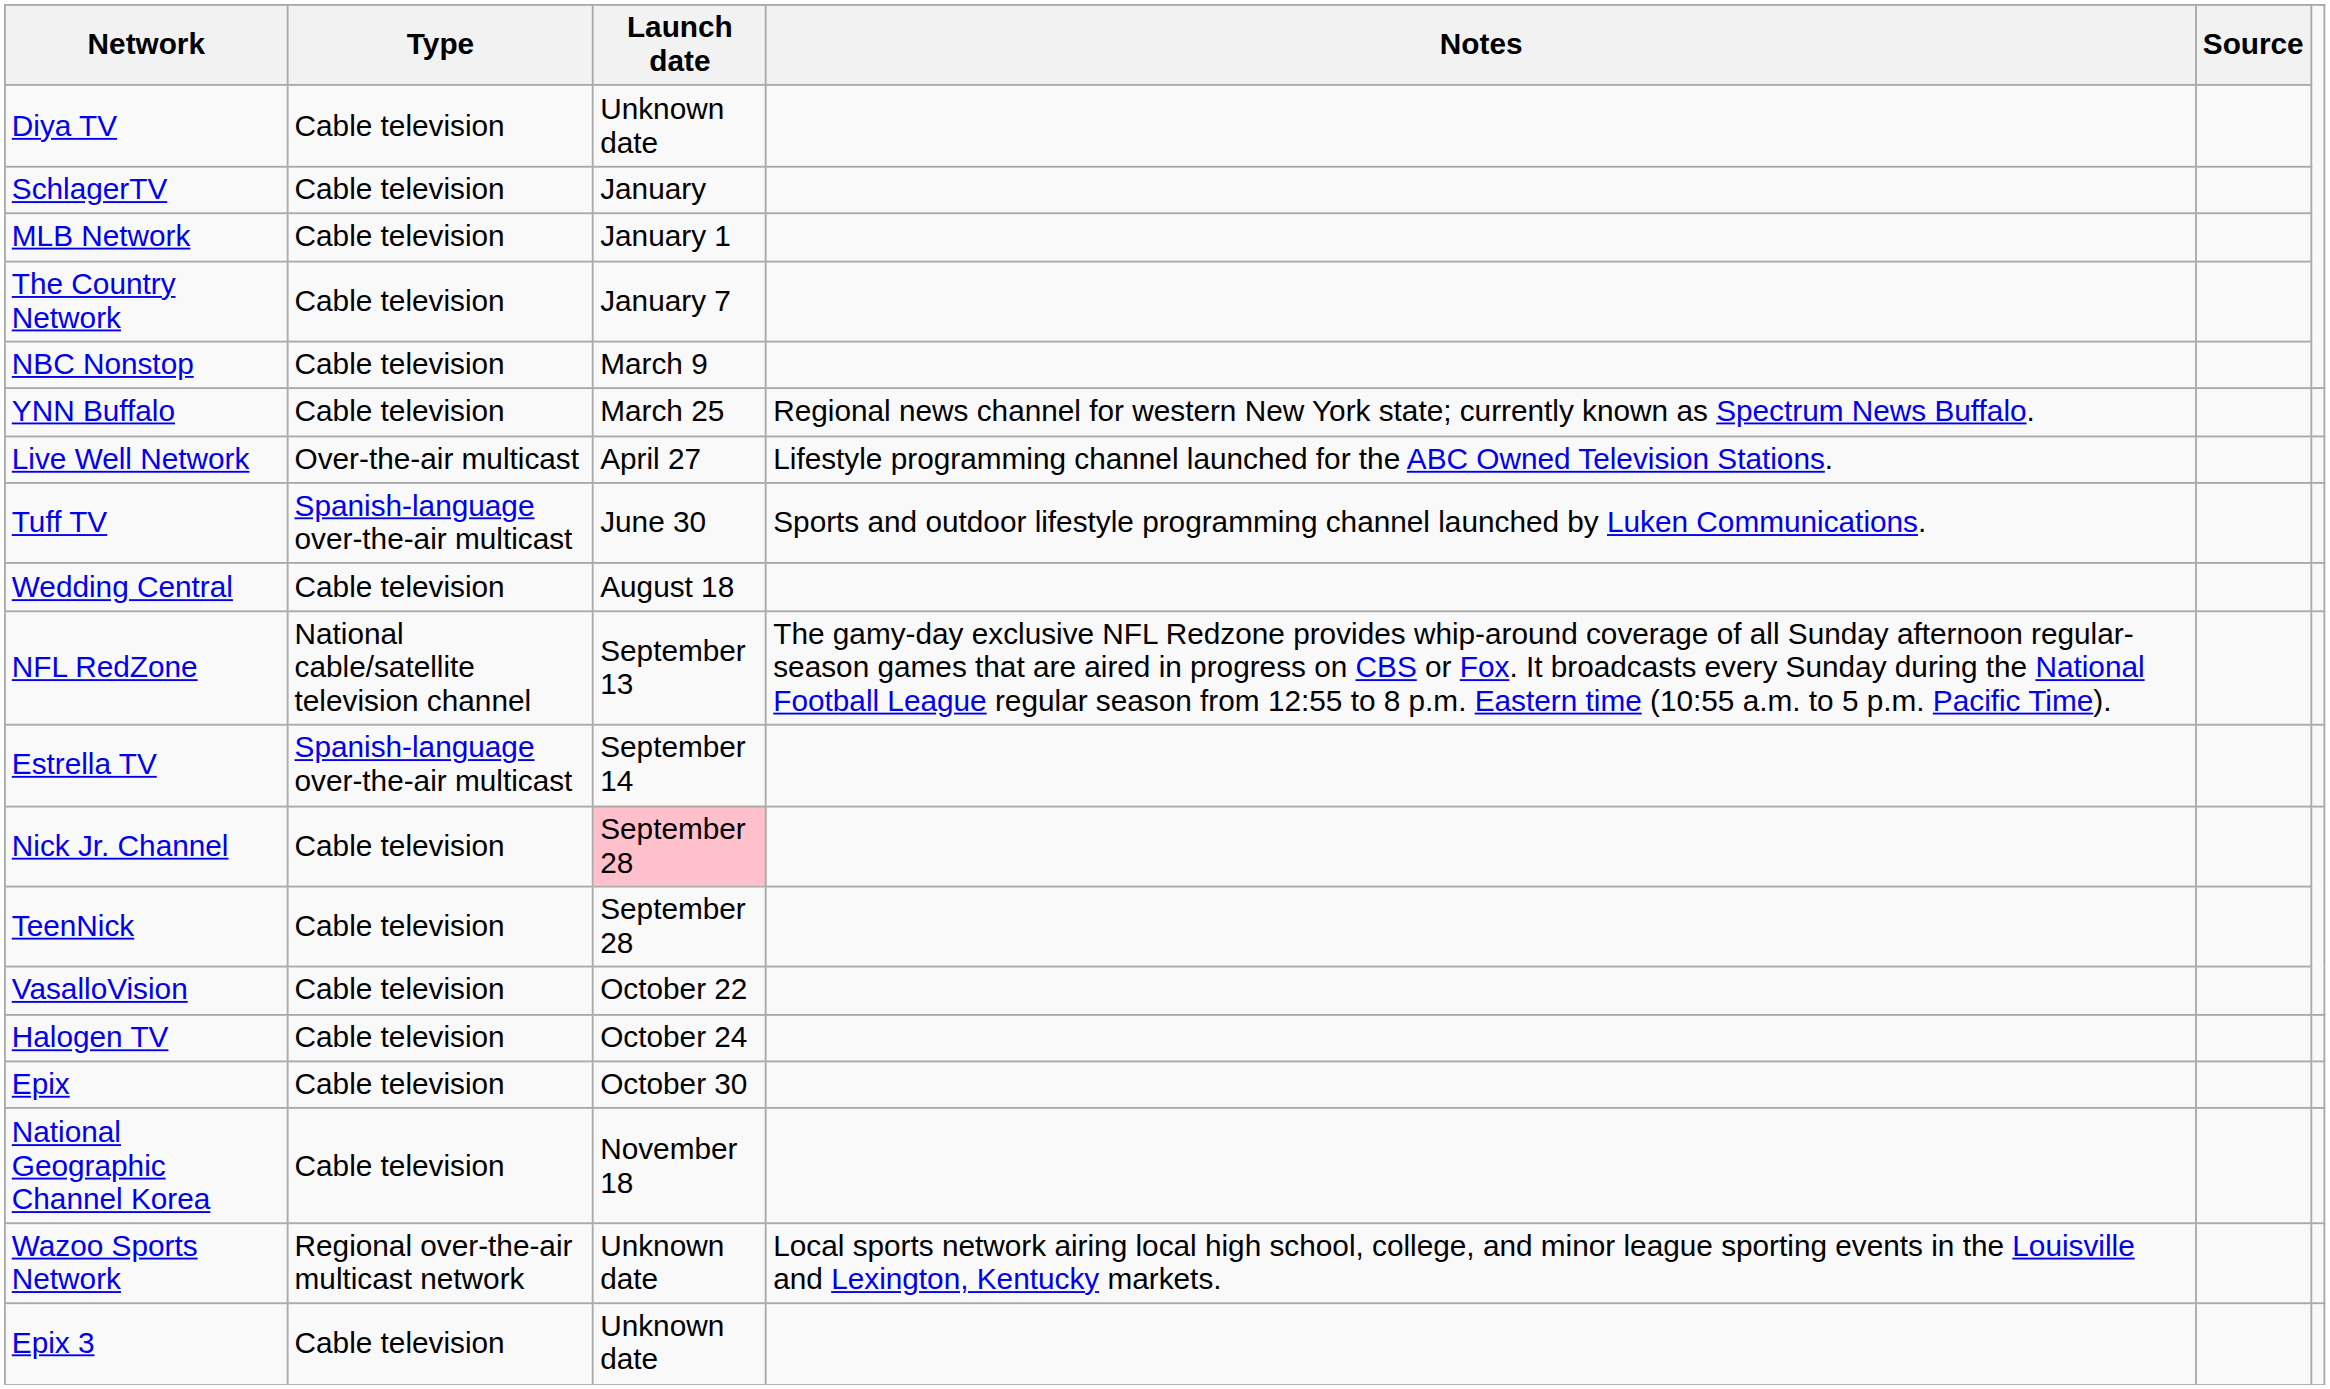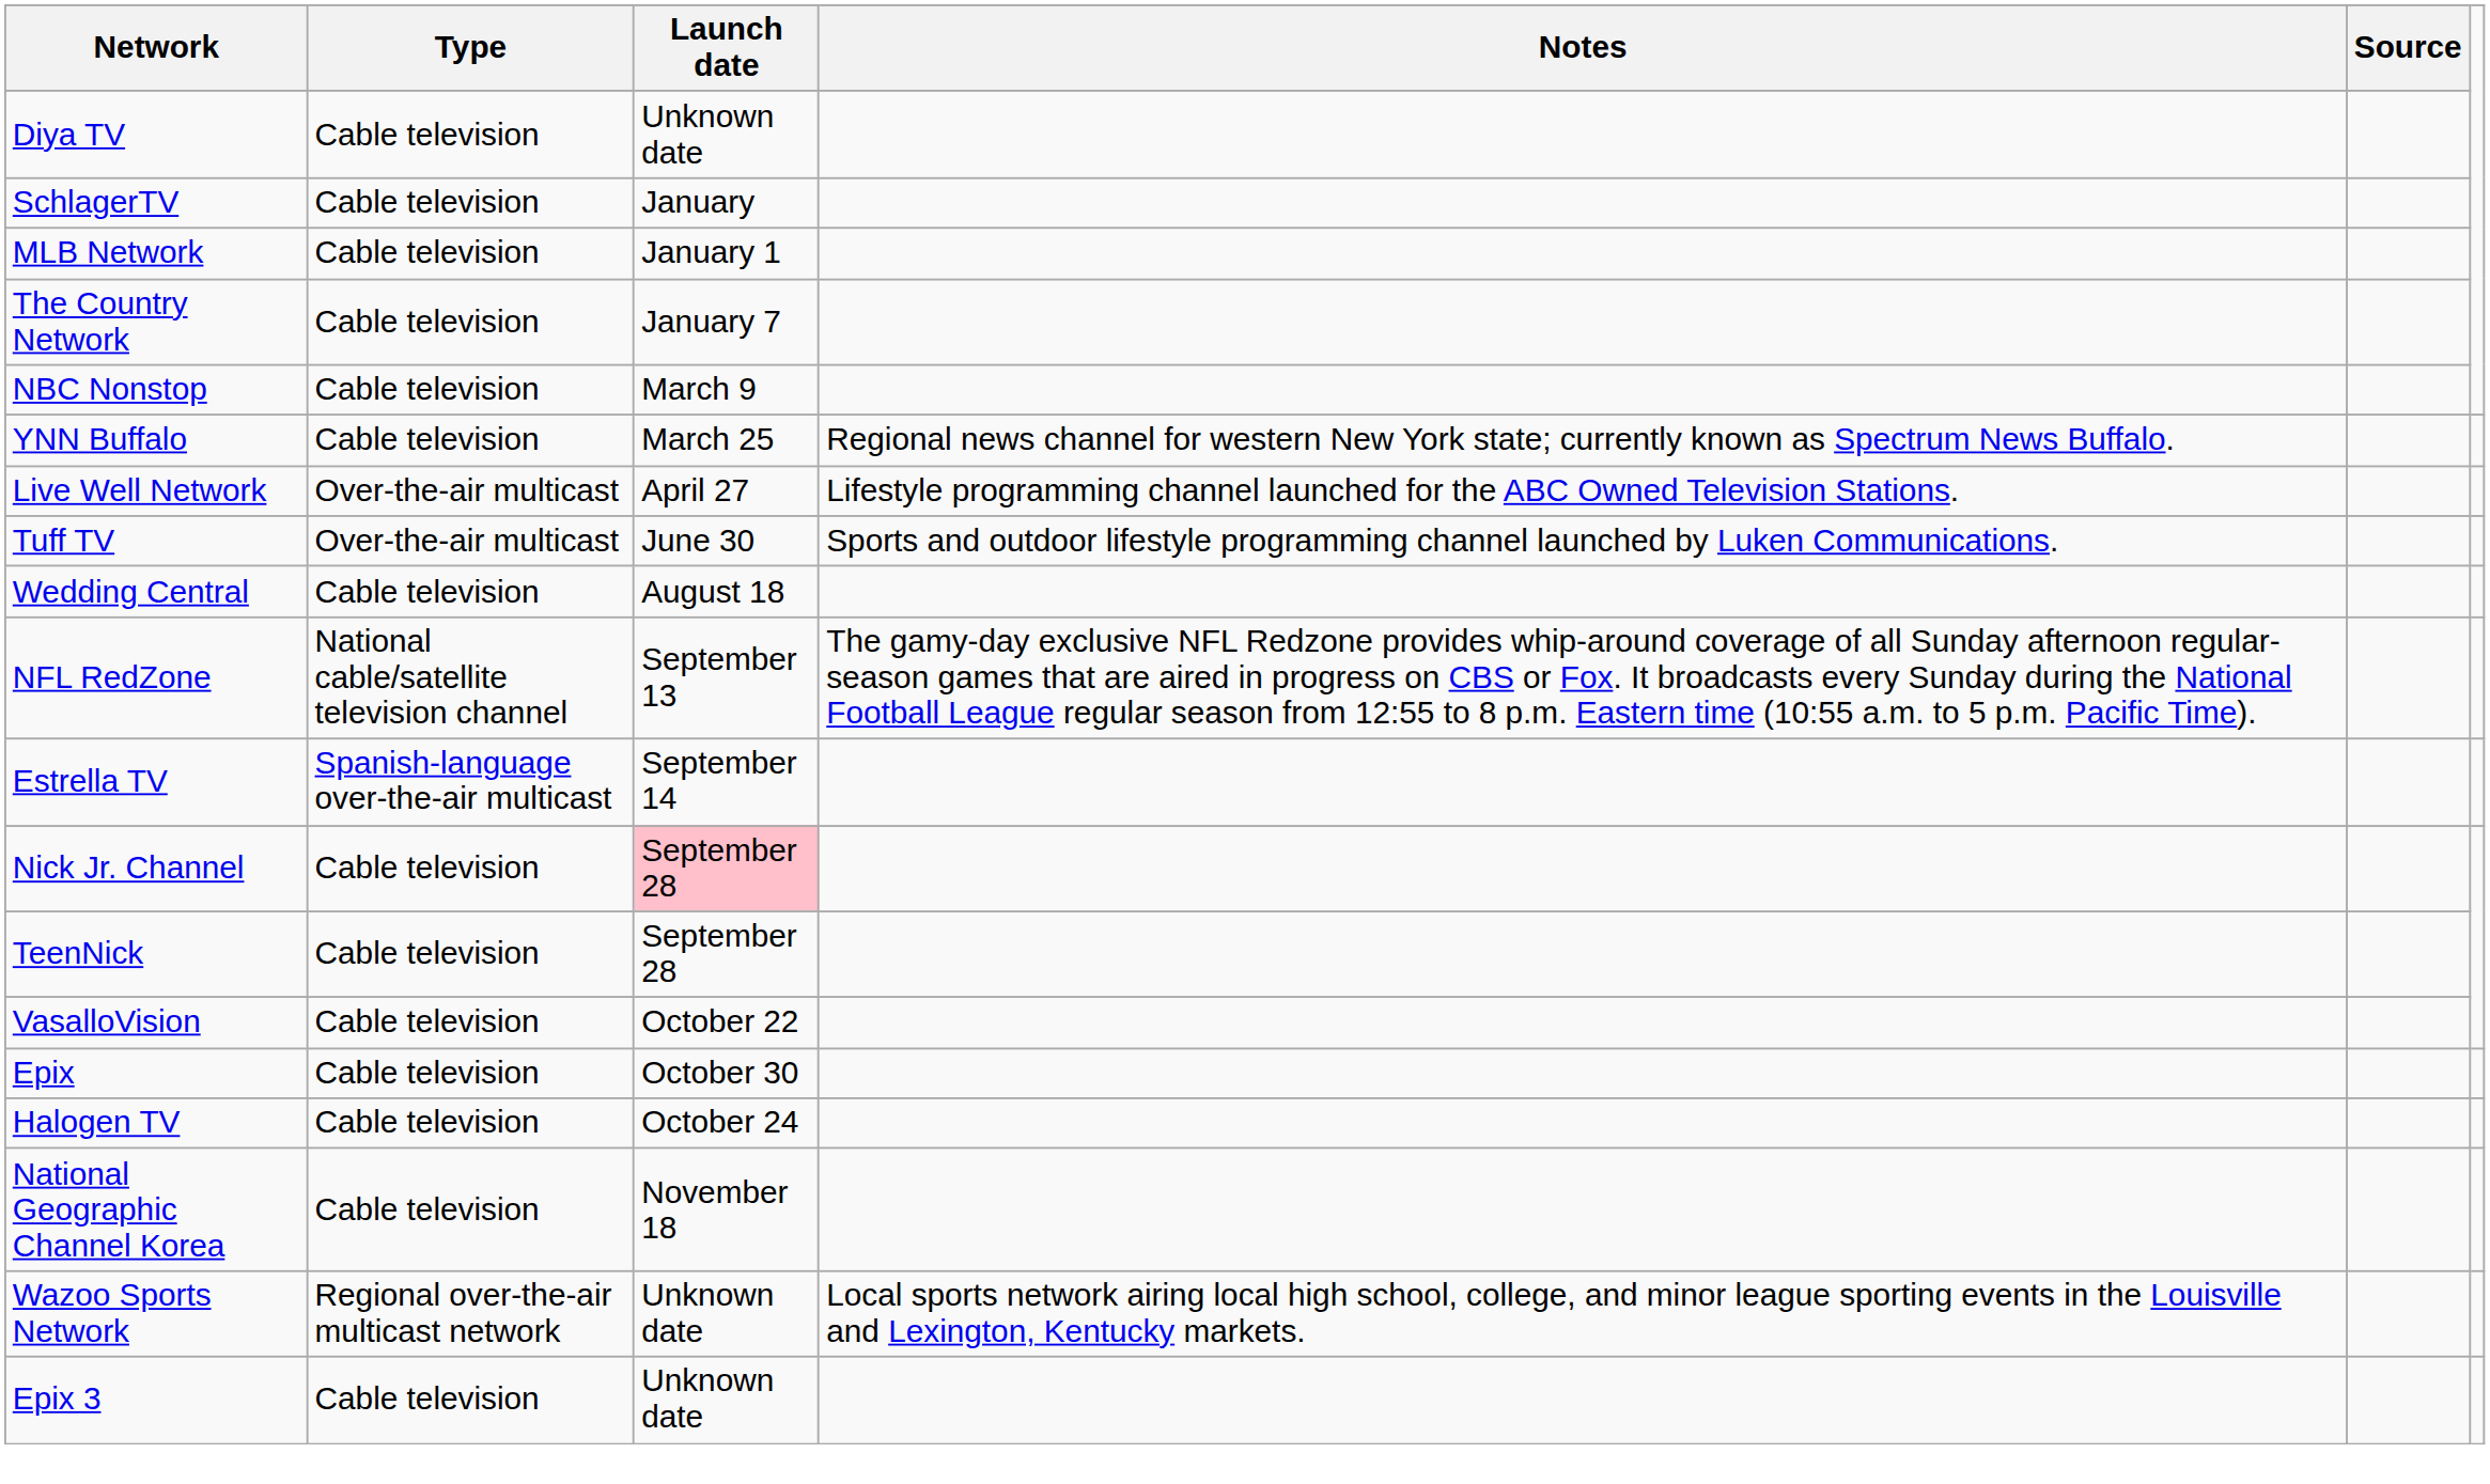Tuff TV | Type: Spanish-language over-the-air multicast -> Over-the-air multicast
rows swapped: Halogen TV <-> Epix
